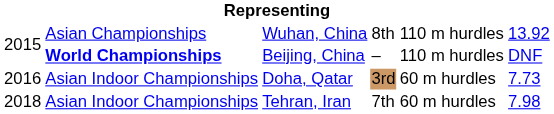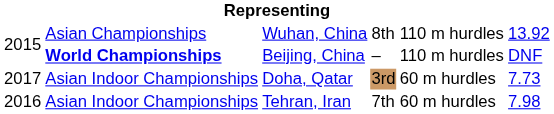Doha, Qatar | column 1: 2016 -> 2017
Tehran, Iran | column 1: 2018 -> 2016
